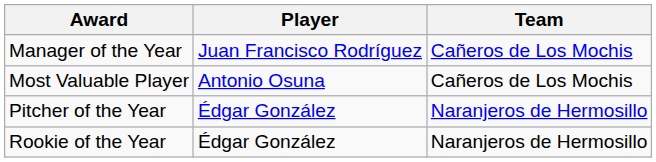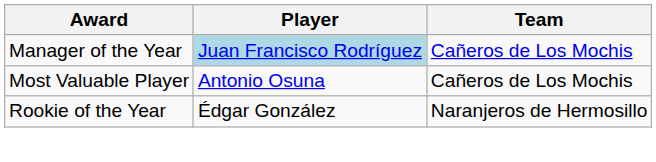Manager of the Year | Player: no background -> lightblue background
- row: Pitcher of the Year | Édgar González | Naranjeros de Hermosillo
